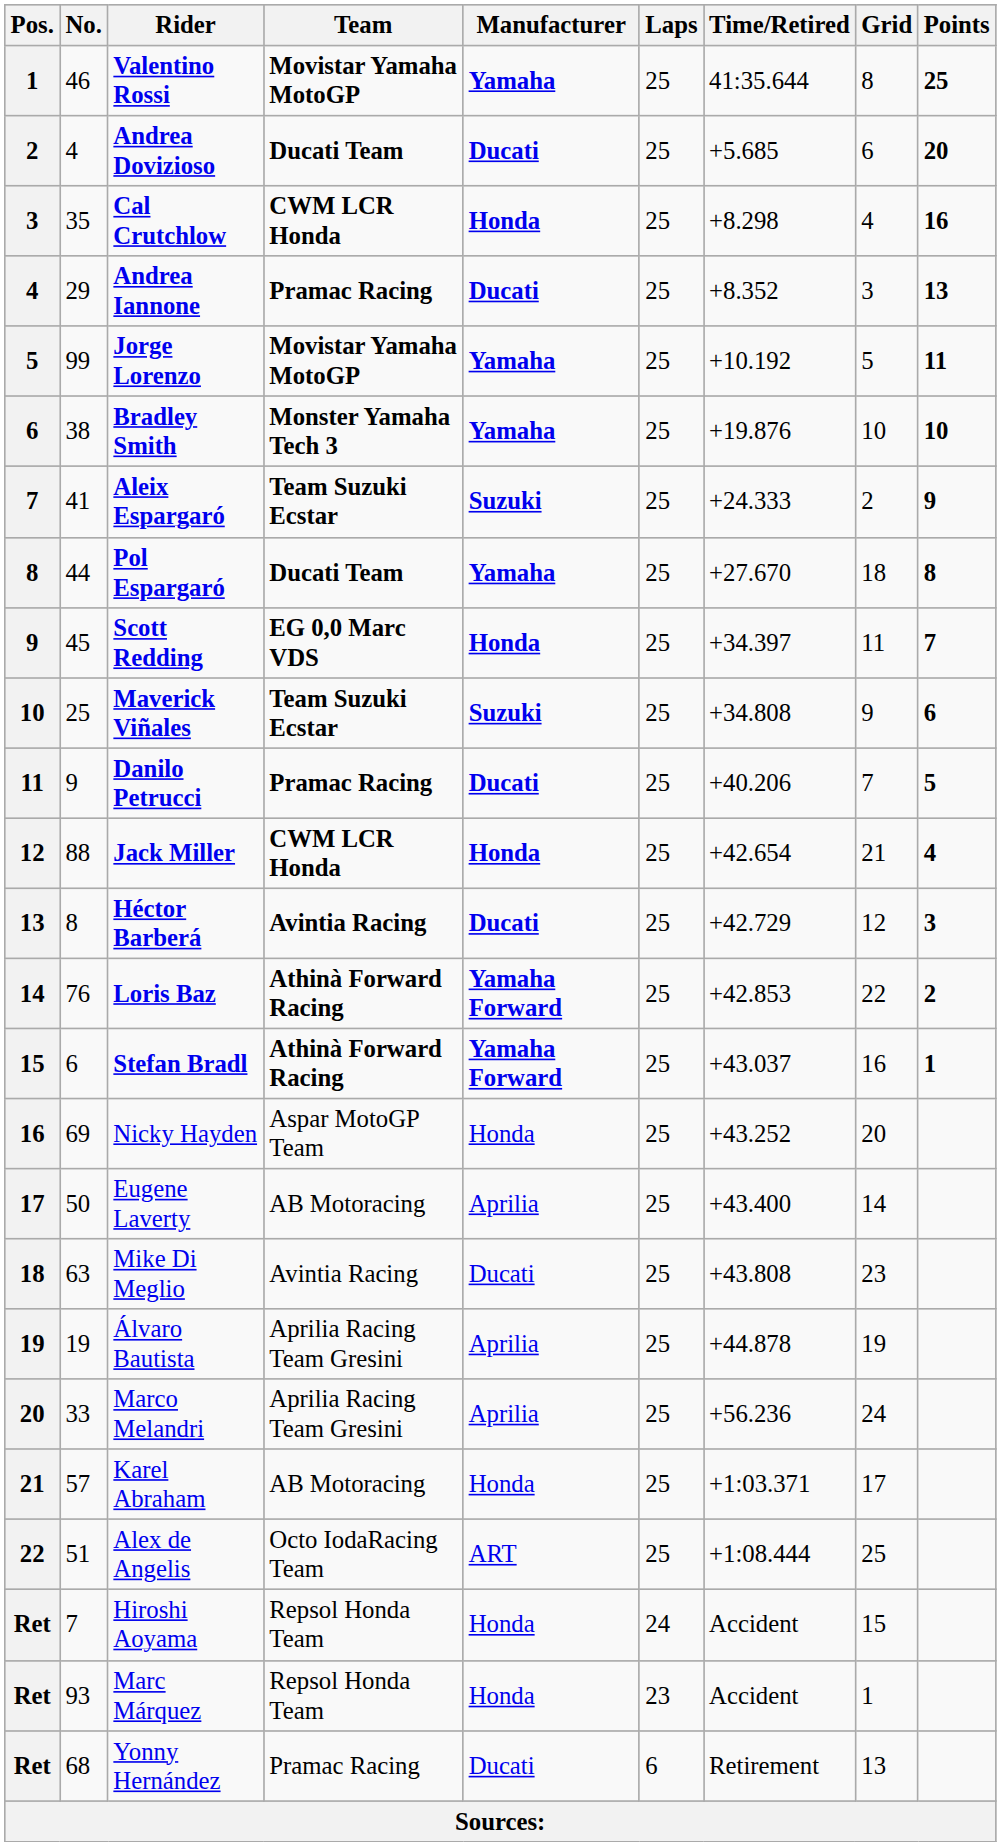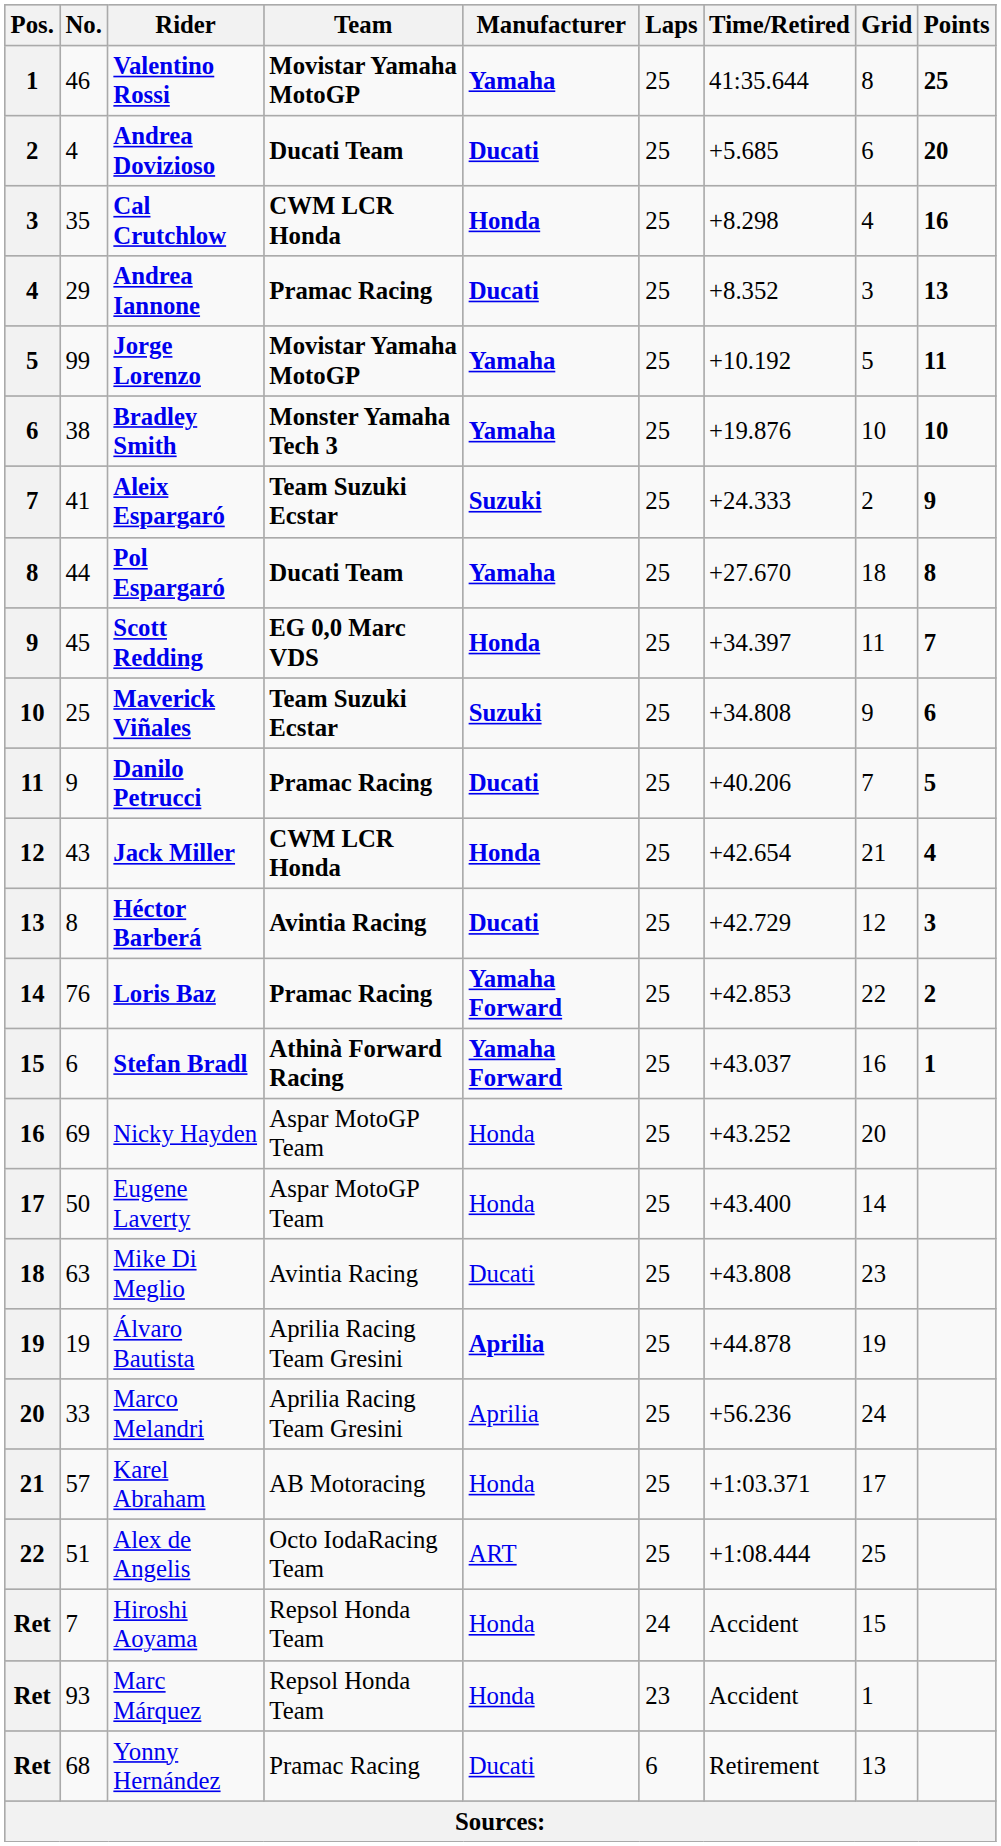Jack Miller | No.: 88 -> 43
Loris Baz | Team: Athinà Forward Racing -> Pramac Racing
Eugene Laverty | Team: AB Motoracing -> Aspar MotoGP Team
Eugene Laverty | Manufacturer: Aprilia -> Honda
Álvaro Bautista | Manufacturer: normal -> bold
